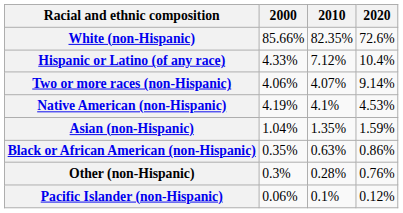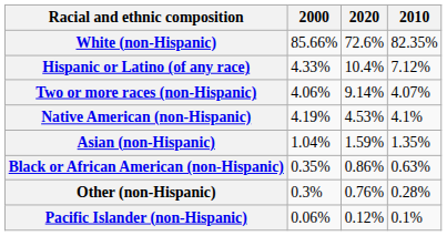columns swapped: 2010 <-> 2020
